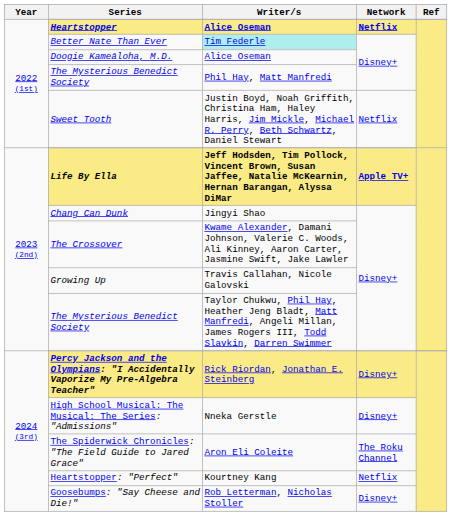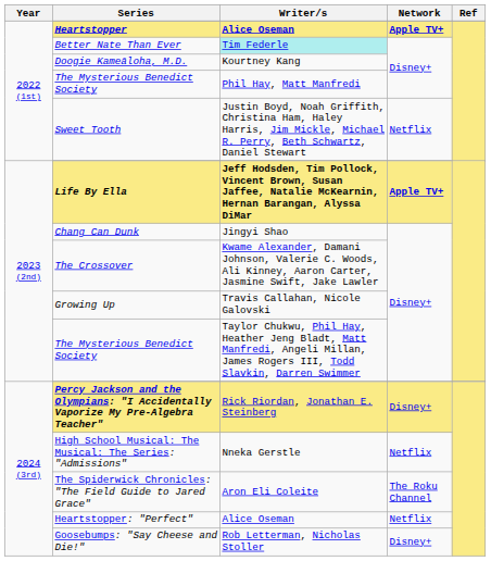Heartstopper | Network: Netflix -> Apple TV+
Doogie Kameāloha, M.D. | Writer/s: Alice Oseman -> Kourtney Kang
High School Musical: The Musical: The Series: "Admissions" | Network: Disney+ -> Netflix
Heartstopper: "Perfect" | Writer/s: Kourtney Kang -> Alice Oseman
